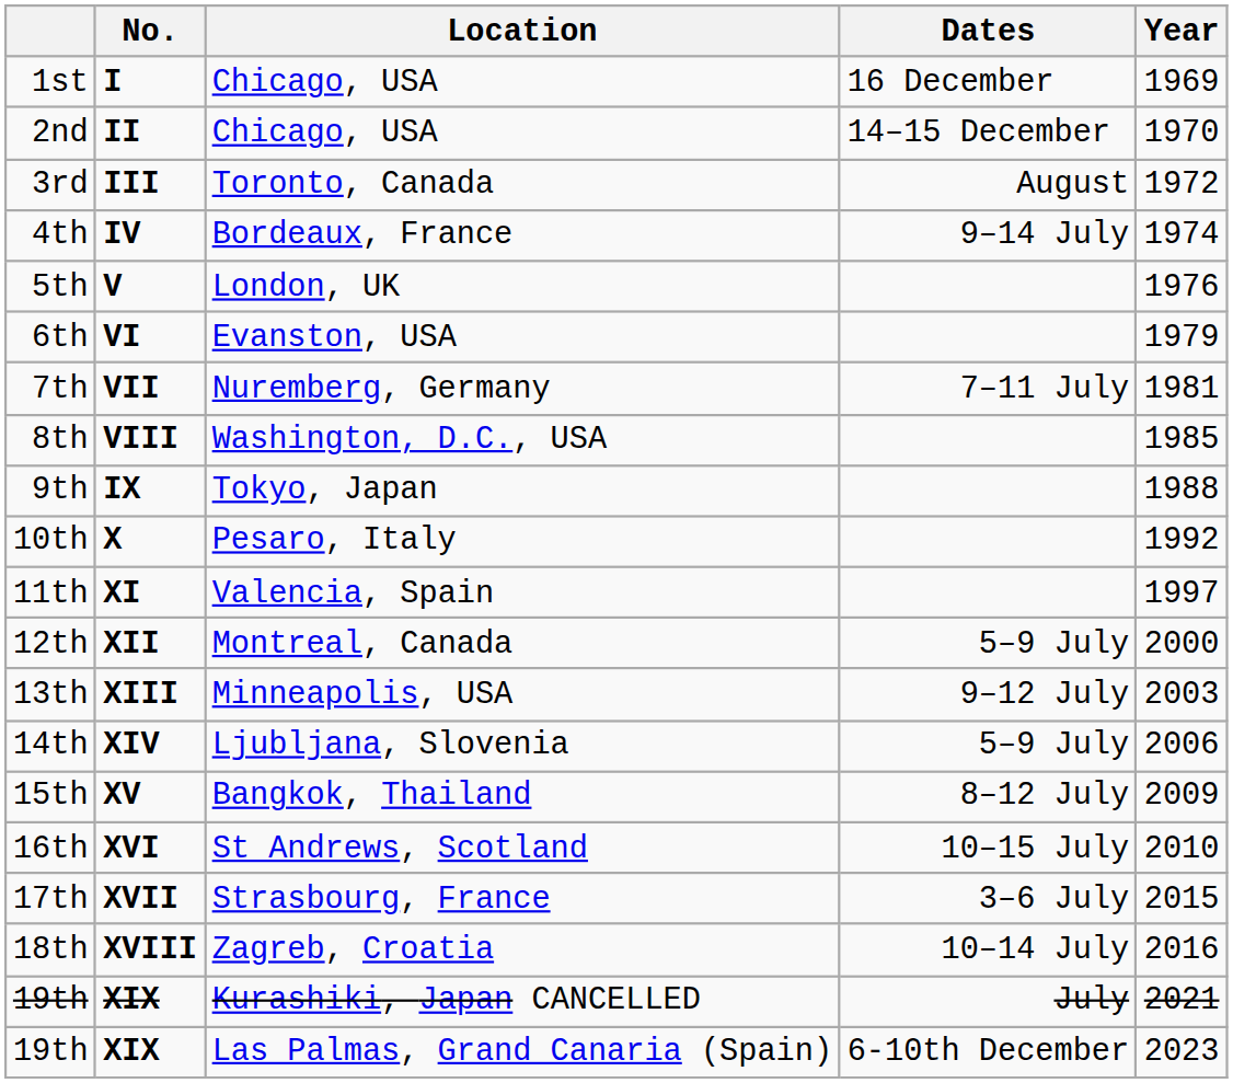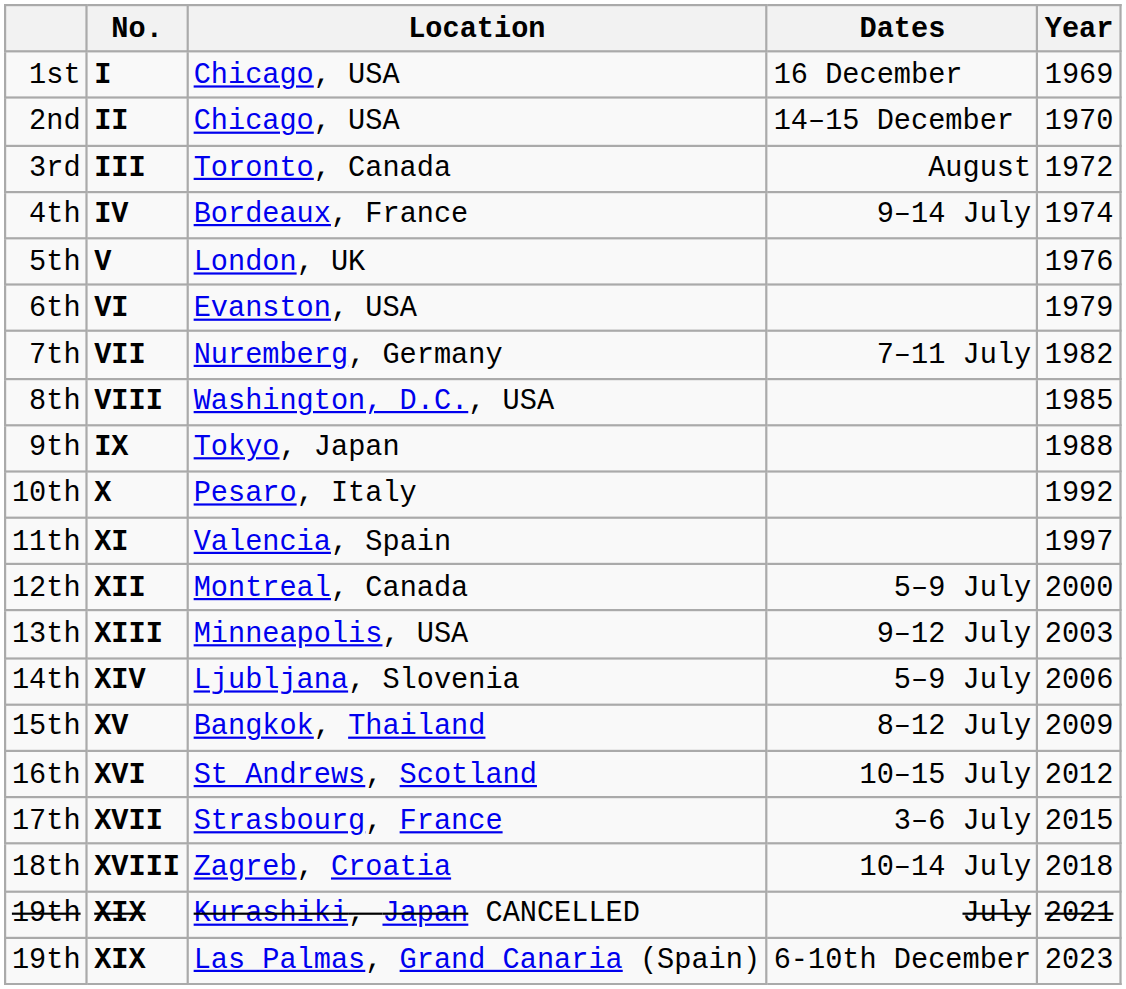7th | Year: 1981 -> 1982
16th | Year: 2010 -> 2012
18th | Year: 2016 -> 2018
